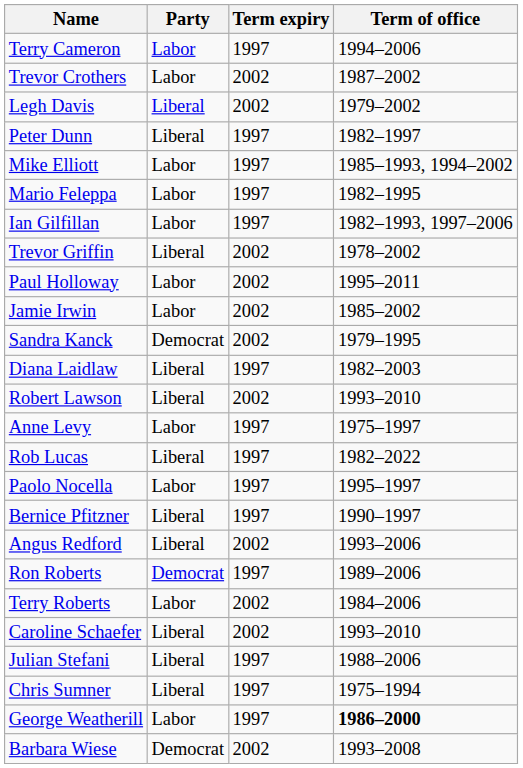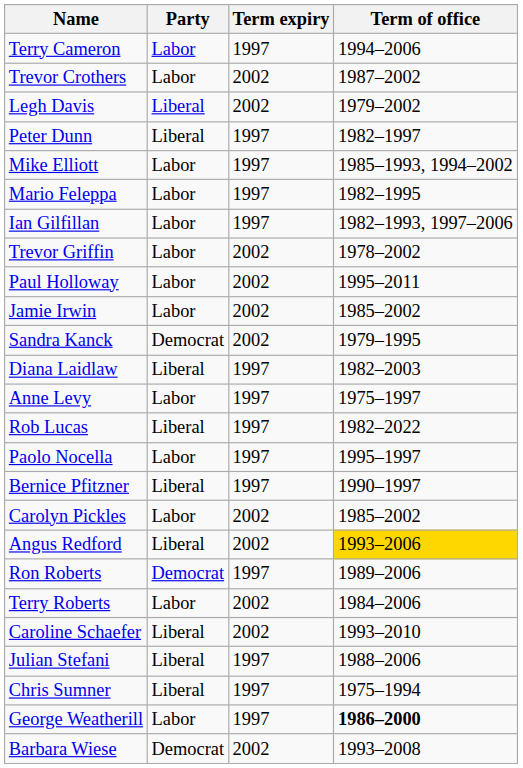Trevor Griffin | Party: Liberal -> Labor
- row: Robert Lawson | Liberal | 2002 | 1993–2010
+ row: Carolyn Pickles | Labor | 2002 | 1985–2002
Angus Redford | Term of office: no background -> gold background
